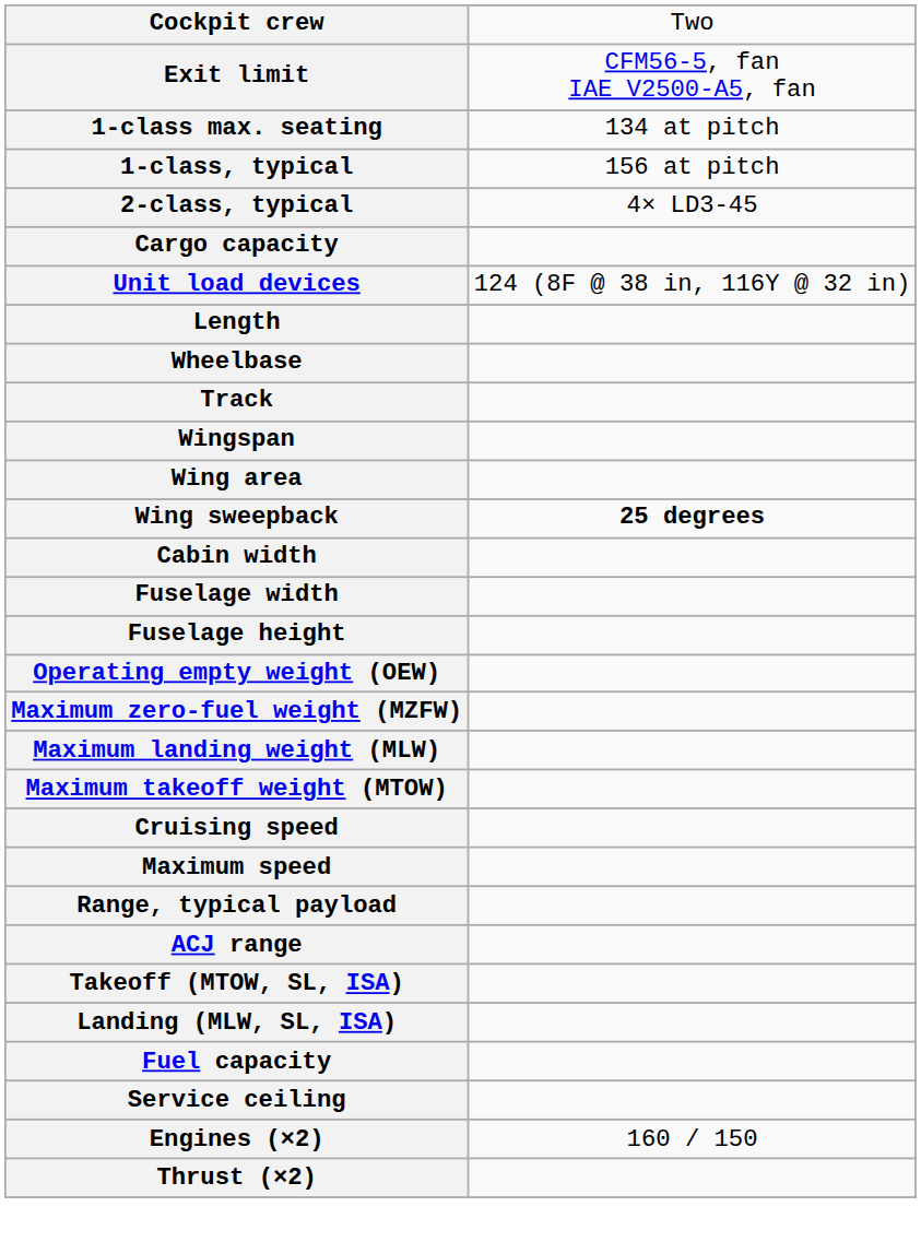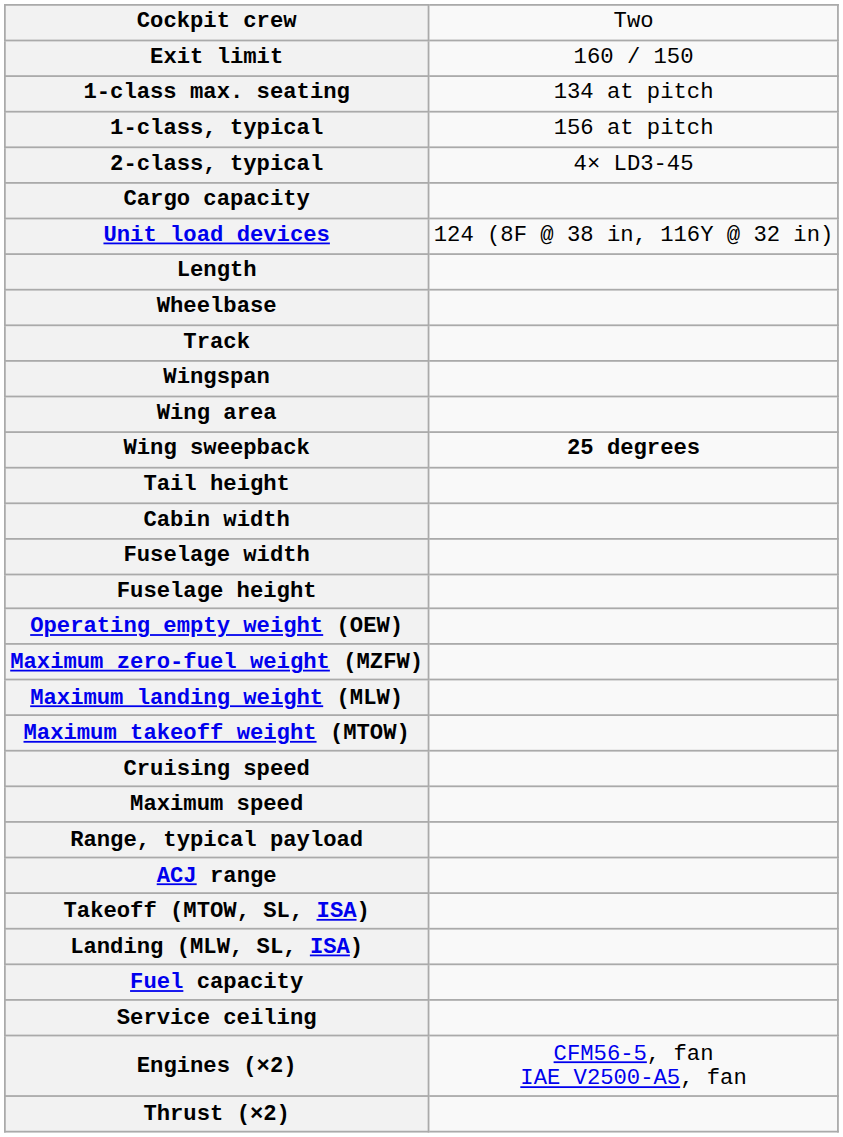Exit limit | column 2: CFM56-5, fan IAE V2500-A5, fan -> 160 / 150
+ row: Tail height
Engines (×2) | column 2: 160 / 150 -> CFM56-5, fan IAE V2500-A5, fan
